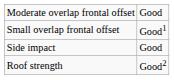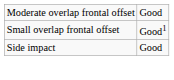- row: Roof strength | Good2
